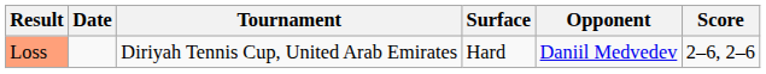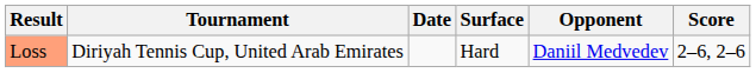columns swapped: Date <-> Tournament
